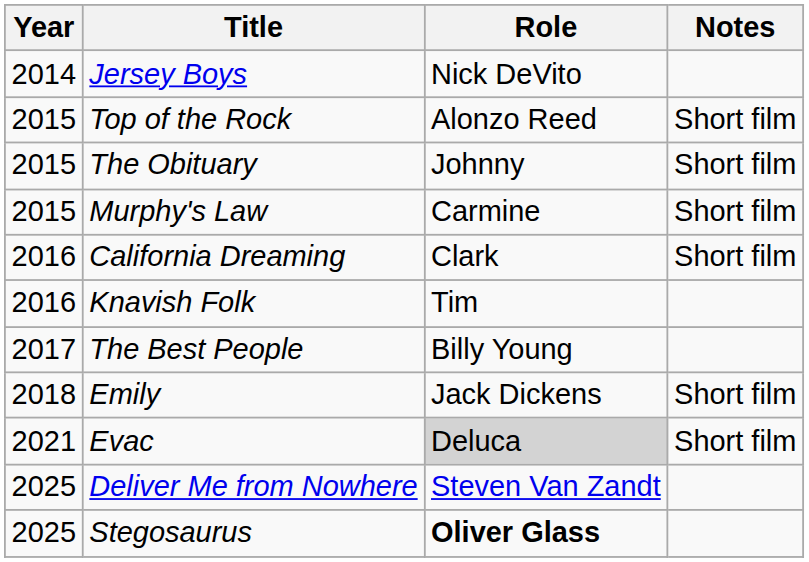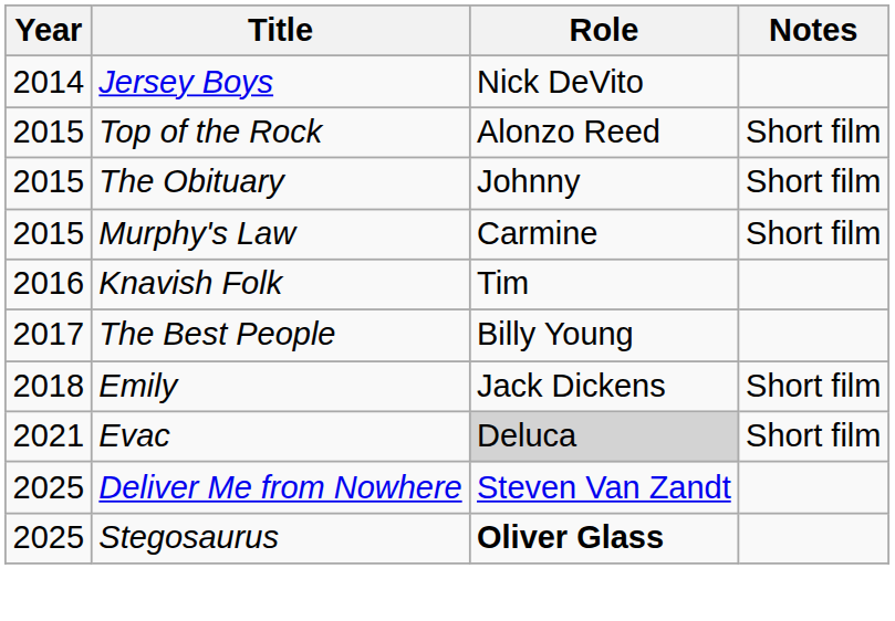- row: 2016 | California Dreaming | Clark | Short film
